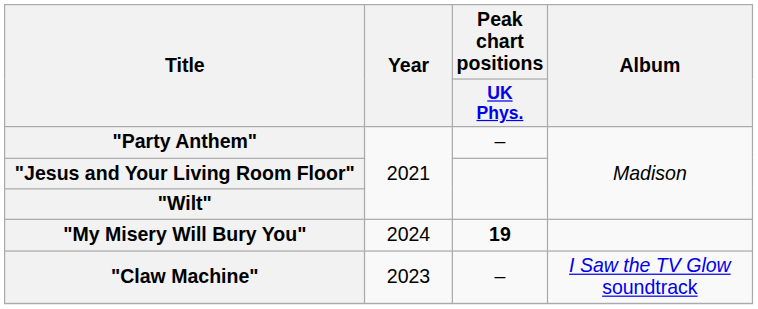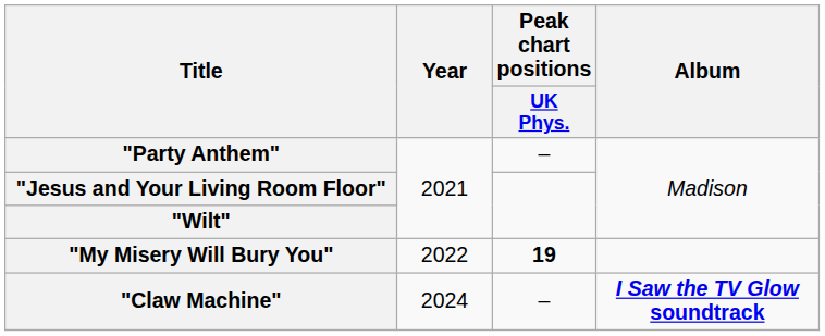"My Misery Will Bury You" | Year: 2024 -> 2022
"Claw Machine" | Year: 2023 -> 2024
"Claw Machine" | Album: normal -> bold
